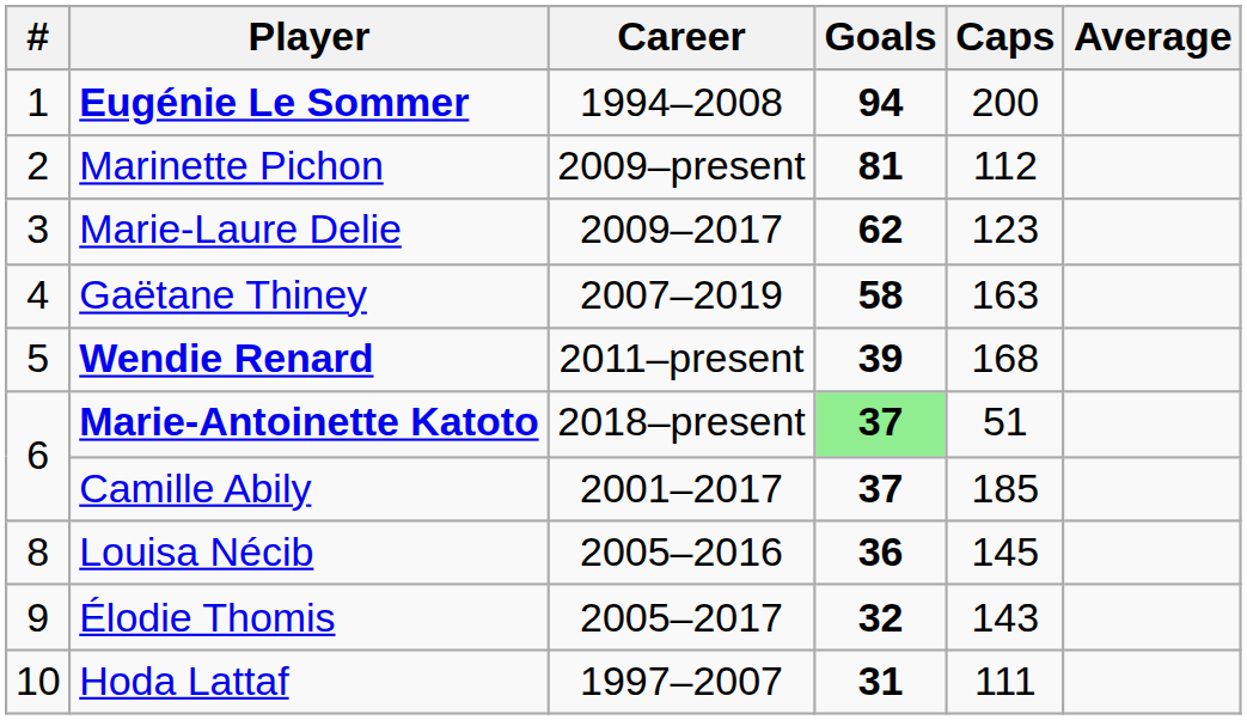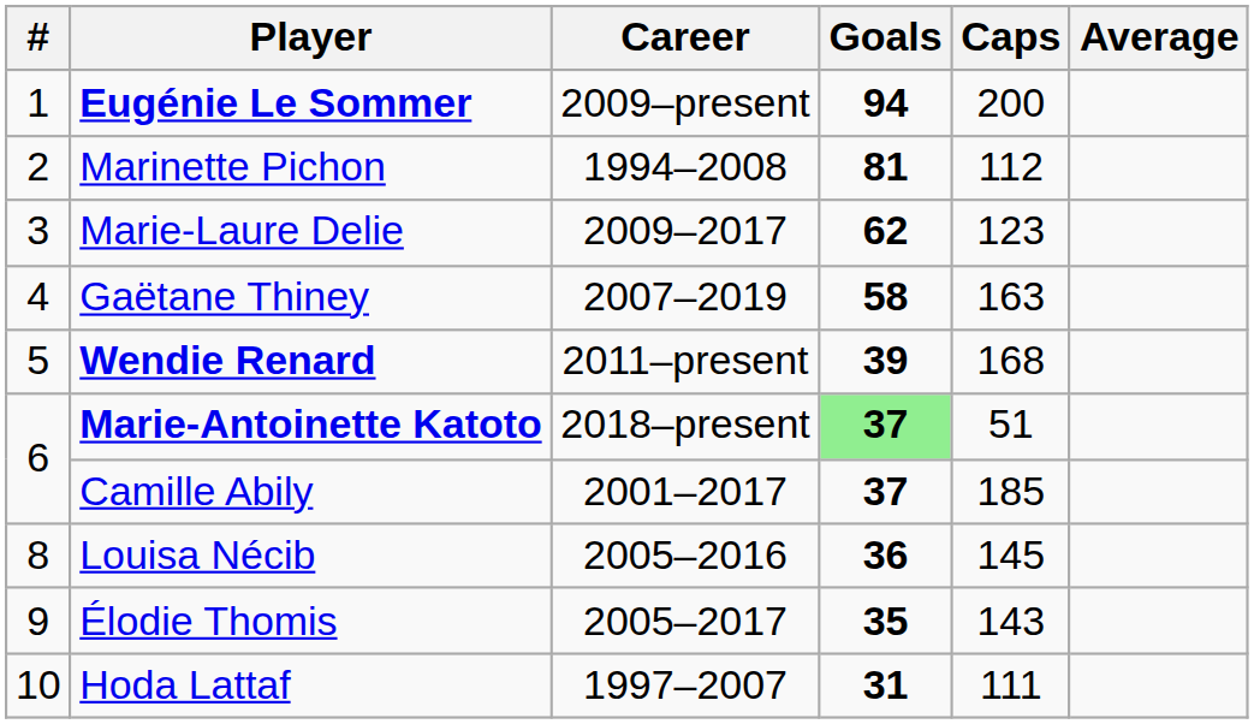Eugénie Le Sommer | Career: 1994–2008 -> 2009–present
Marinette Pichon | Career: 2009–present -> 1994–2008
Élodie Thomis | Goals: 32 -> 35
